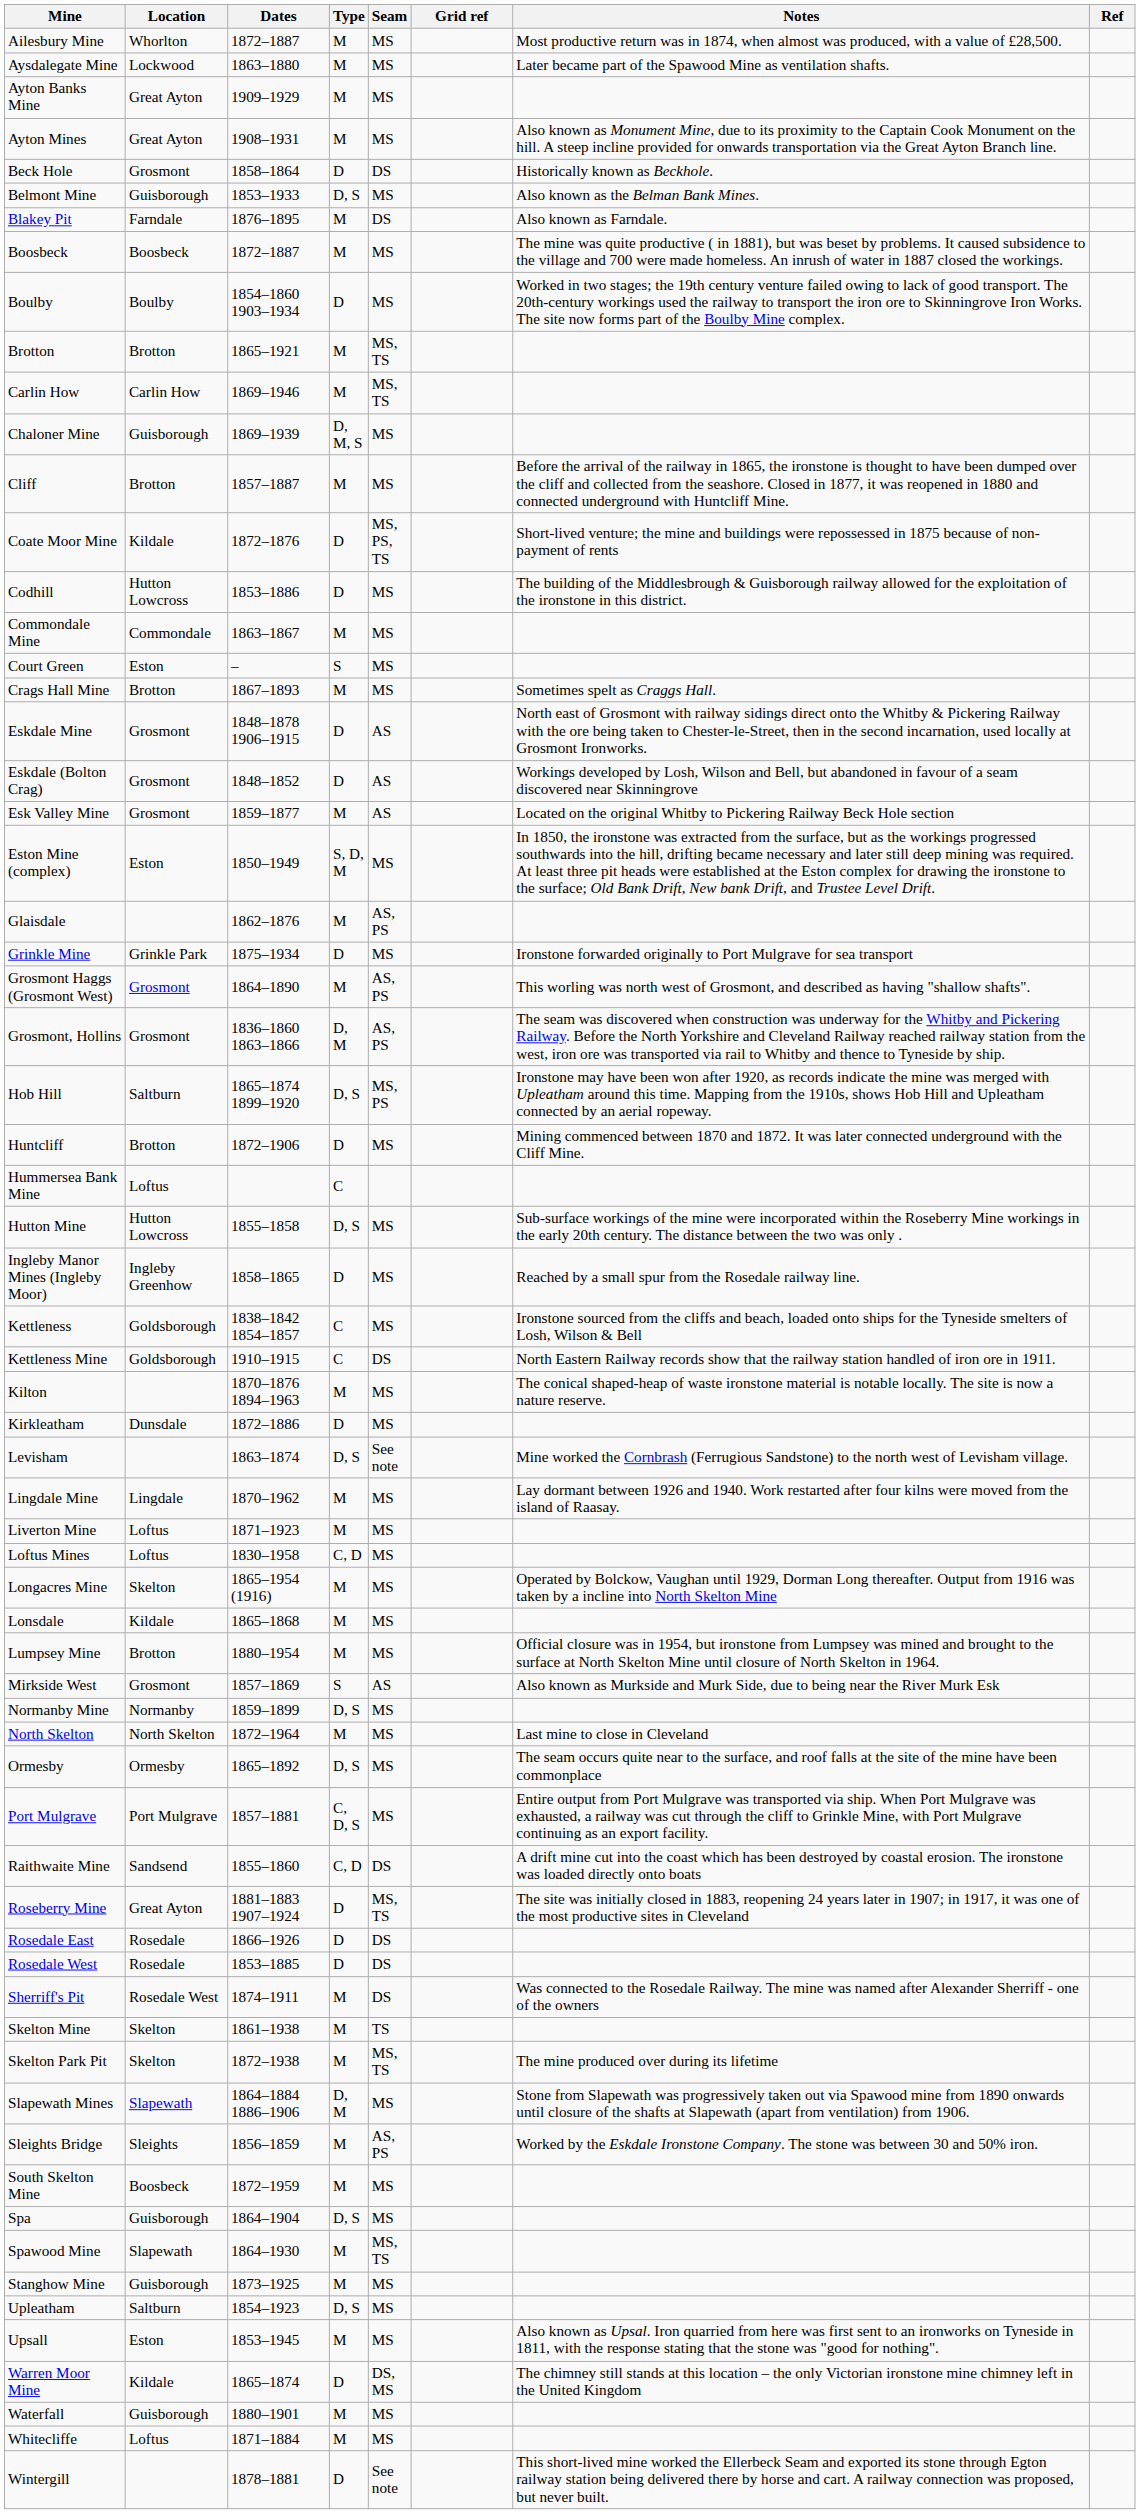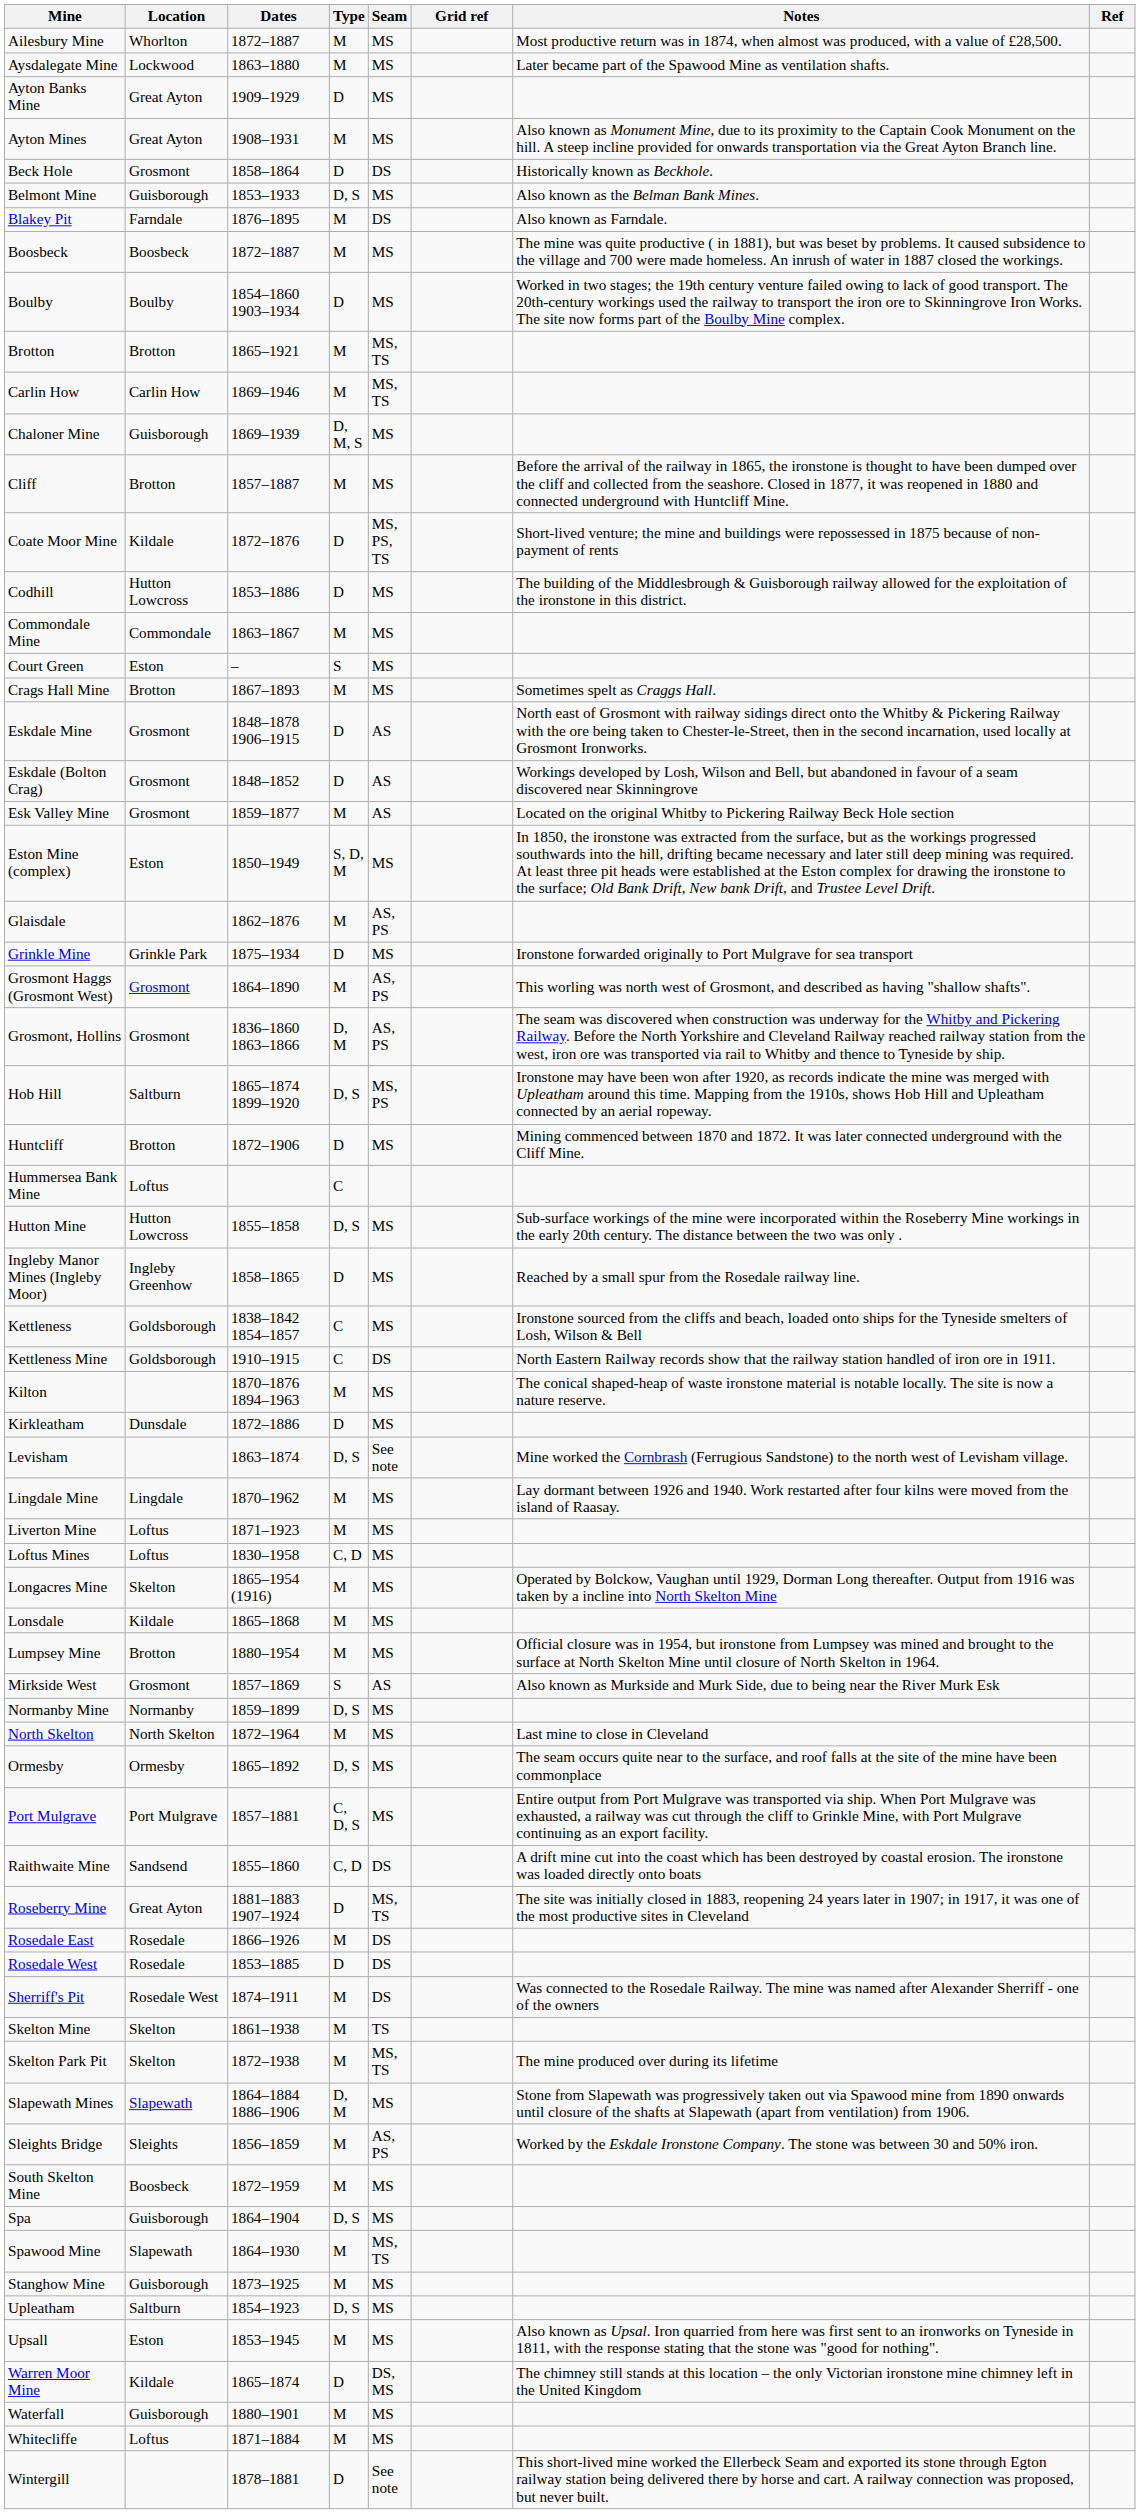Ayton Banks Mine | Type: M -> D
Rosedale East | Type: D -> M
